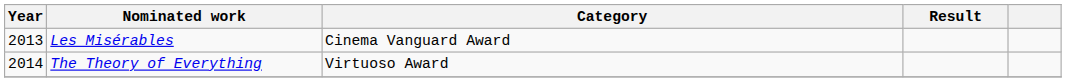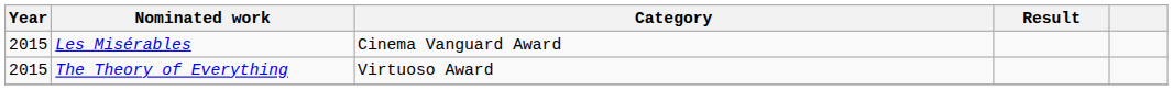Les Misérables | Year: 2013 -> 2015
The Theory of Everything | Year: 2014 -> 2015
